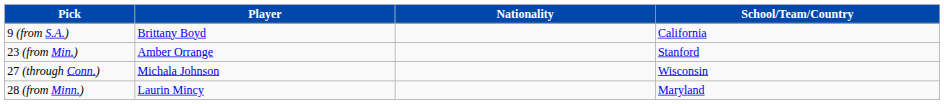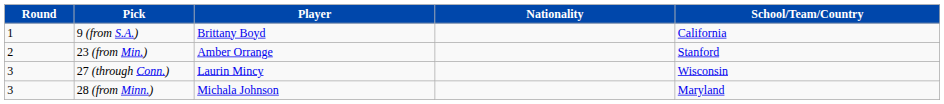+ column: Round | 1 | 2 | 3 | 3
27 (through Conn.) | Player: Michala Johnson -> Laurin Mincy
28 (from Minn.) | Player: Laurin Mincy -> Michala Johnson
